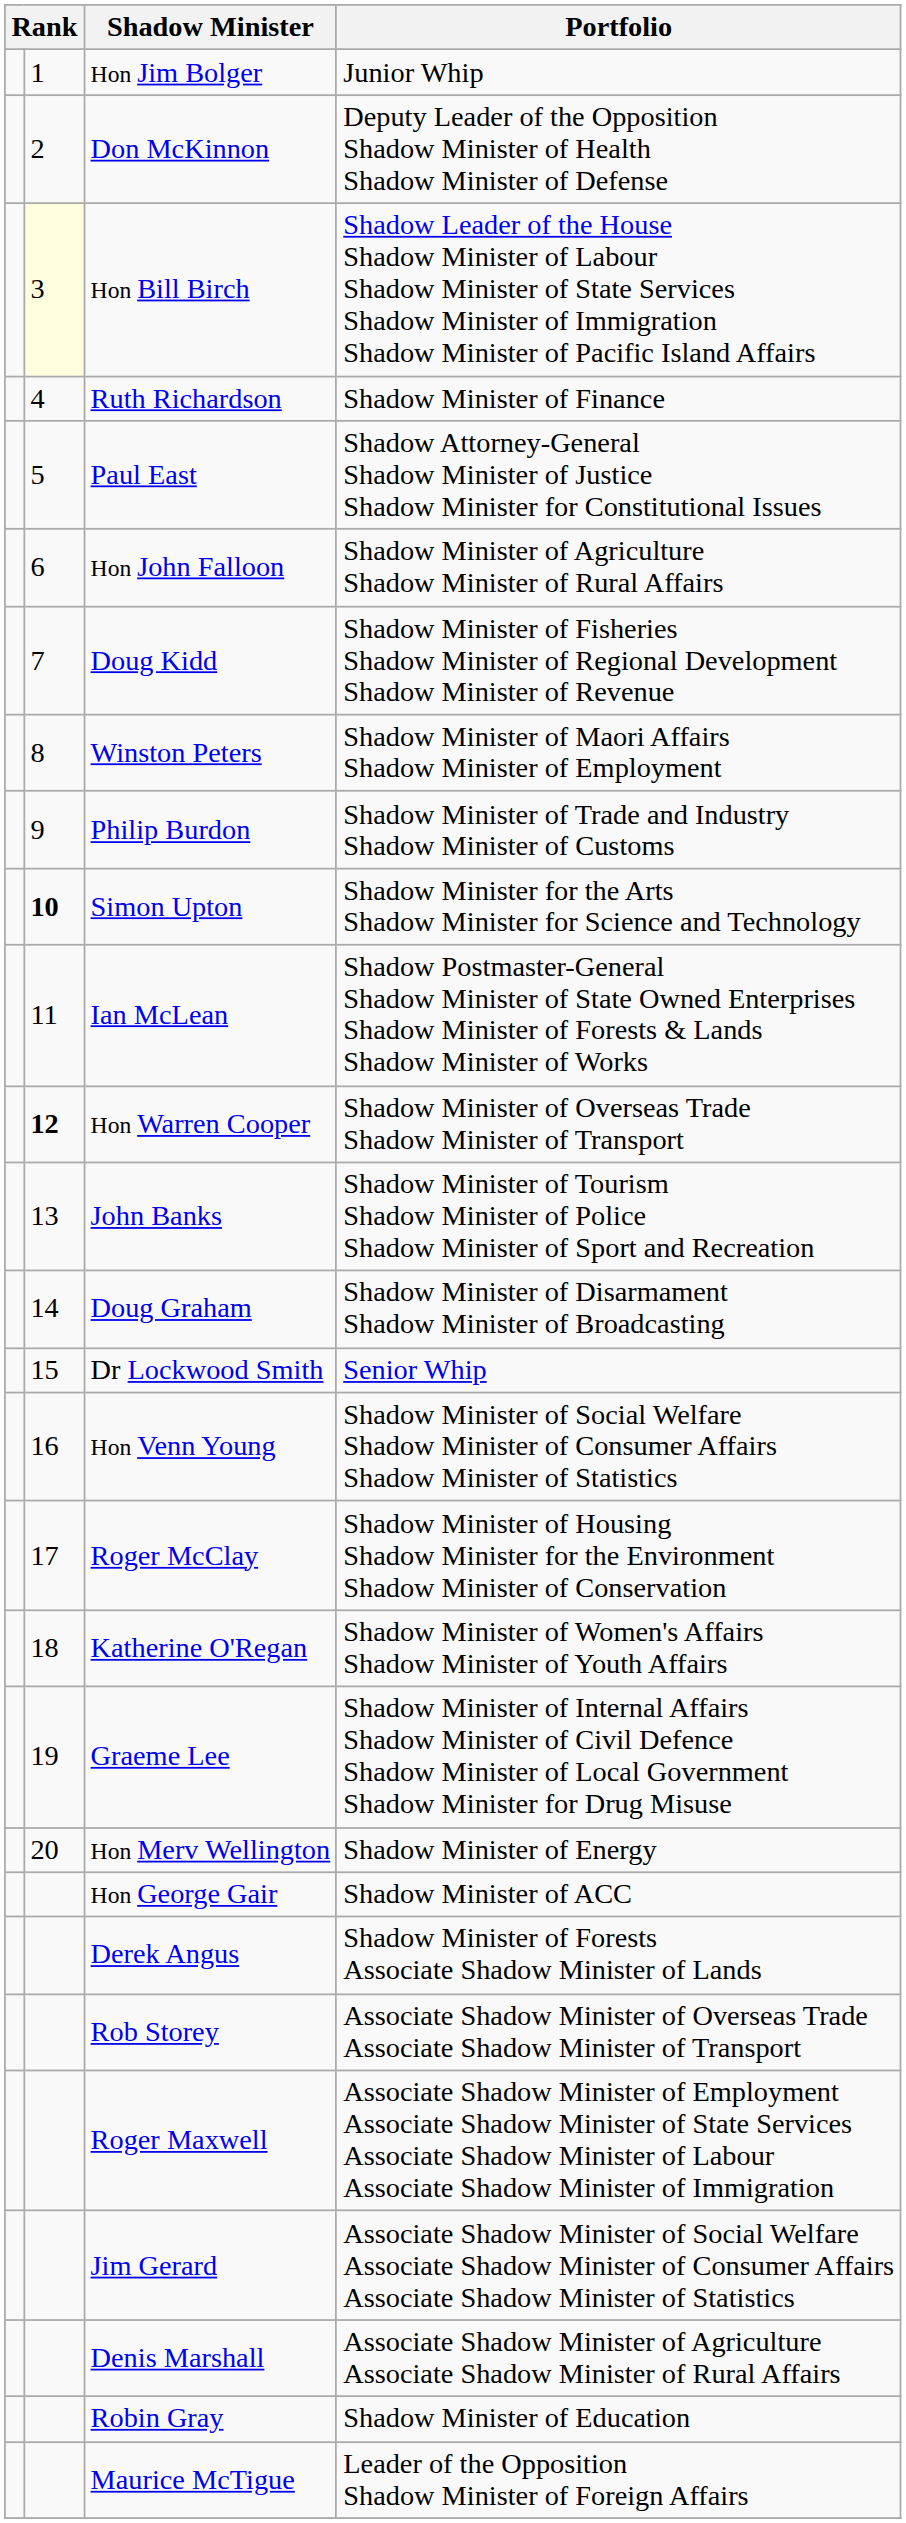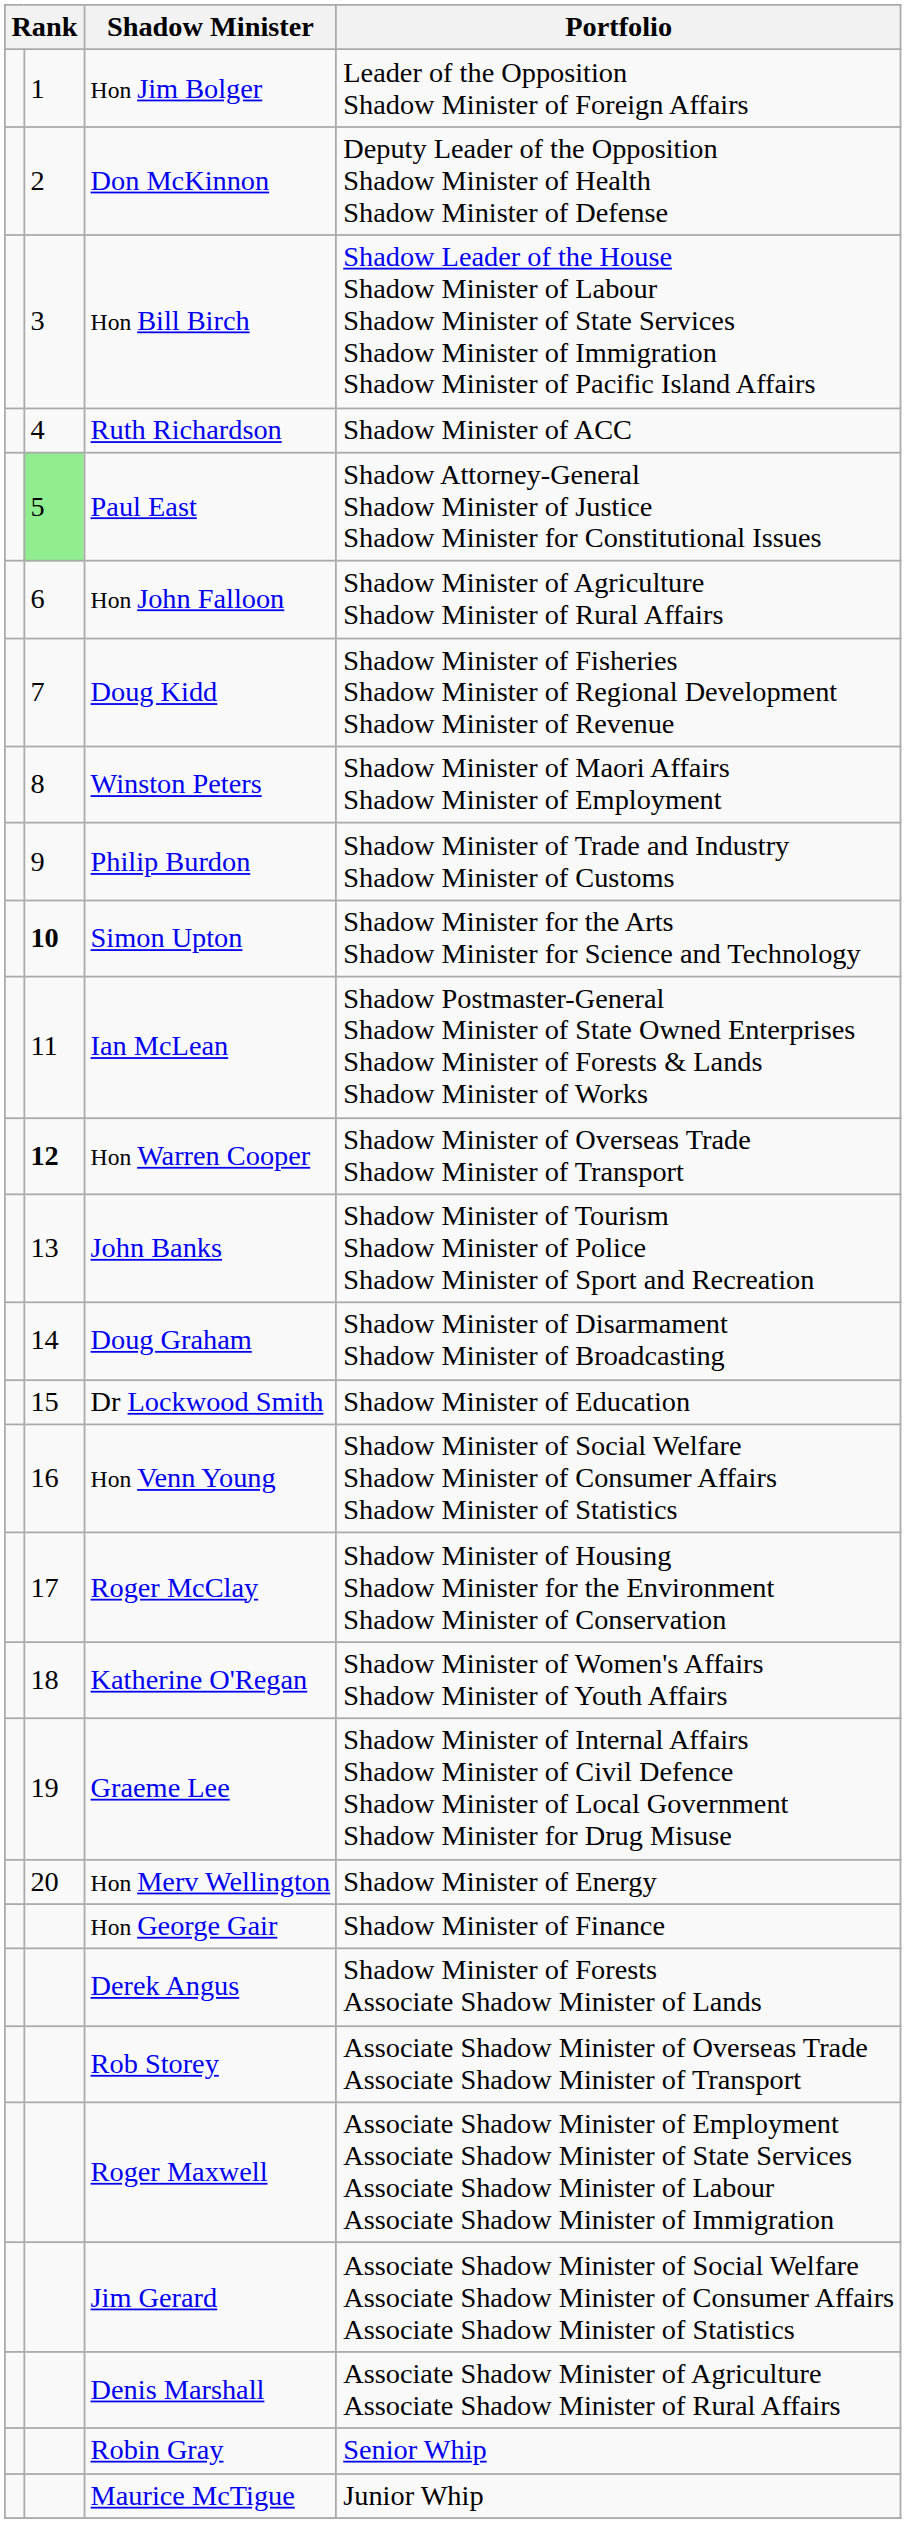Hon Jim Bolger | Portfolio: Junior Whip -> Leader of the Opposition Shadow Minister of Foreign Affairs
Hon Bill Birch | column 2: lightyellow background -> no background
Ruth Richardson | Portfolio: Shadow Minister of Finance -> Shadow Minister of ACC
Paul East | column 2: no background -> lightgreen background
Dr Lockwood Smith | Portfolio: Senior Whip -> Shadow Minister of Education
Hon George Gair | Portfolio: Shadow Minister of ACC -> Shadow Minister of Finance
Robin Gray | Portfolio: Shadow Minister of Education -> Senior Whip
Maurice McTigue | Portfolio: Leader of the Opposition Shadow Minister of Foreign Affairs -> Junior Whip
